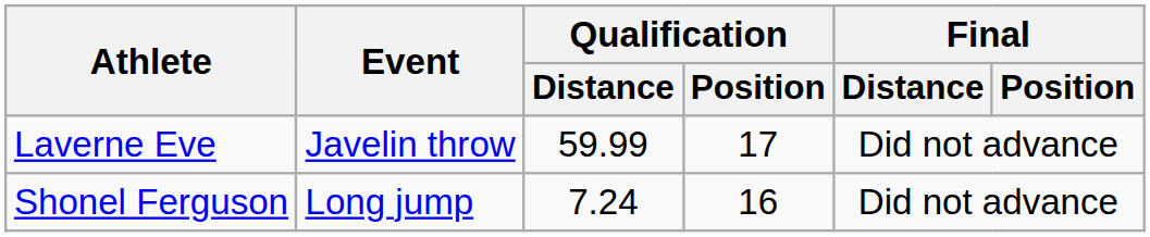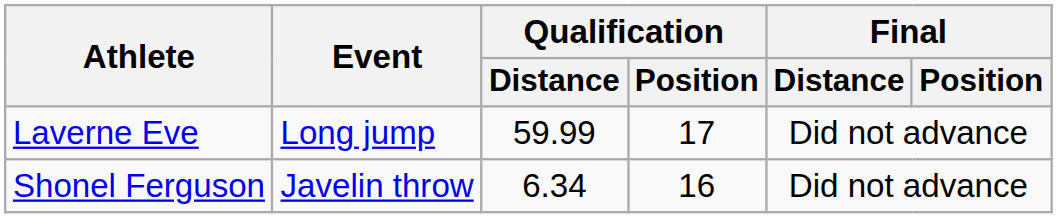Laverne Eve | Event: Javelin throw -> Long jump
Shonel Ferguson | Event: Long jump -> Javelin throw
Shonel Ferguson | Qualification / Distance: 7.24 -> 6.34
